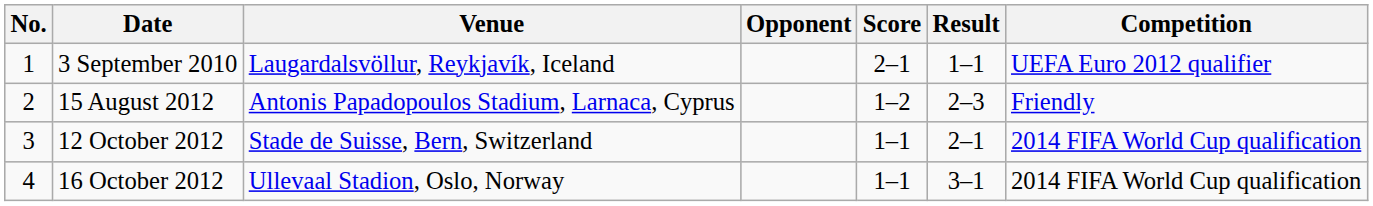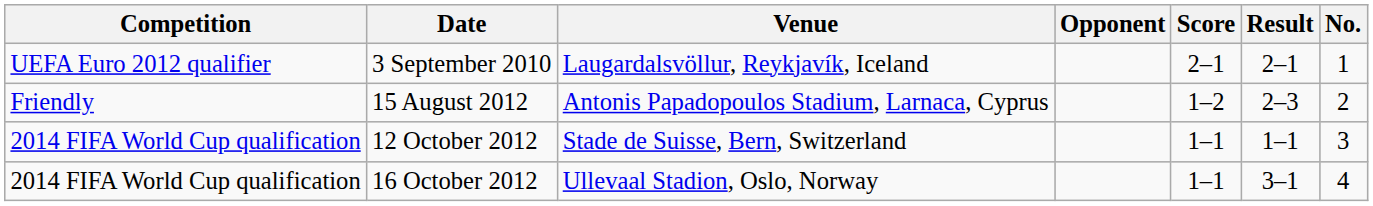columns swapped: No. <-> Competition
3 September 2010 | Result: 1–1 -> 2–1
12 October 2012 | Result: 2–1 -> 1–1
